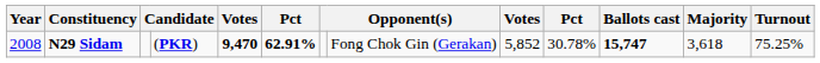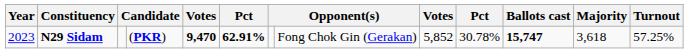N29 Sidam | Year: 2008 -> 2023
N29 Sidam | Turnout: 75.25% -> 57.25%
